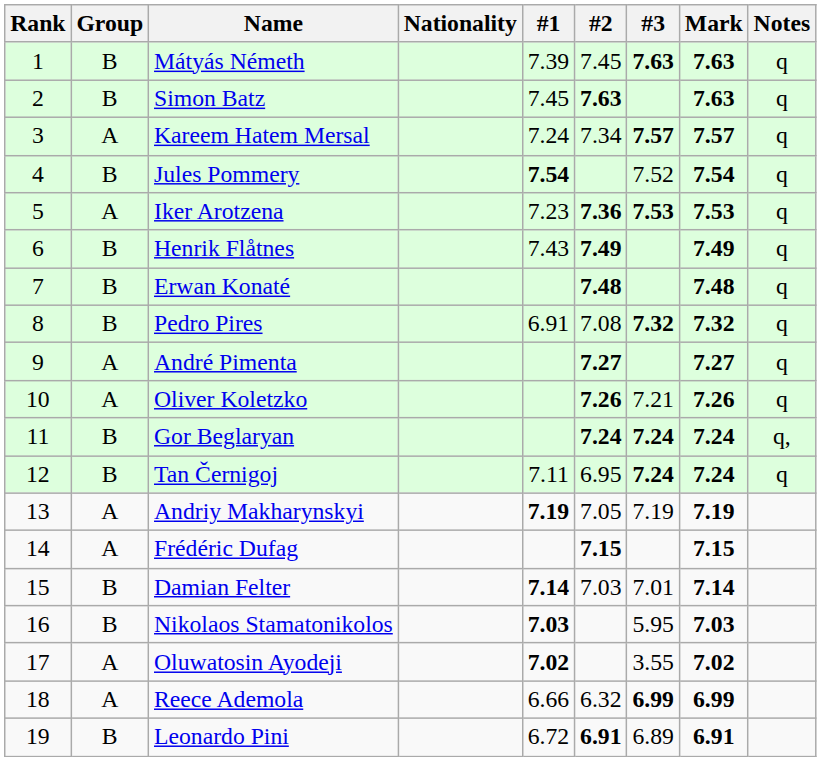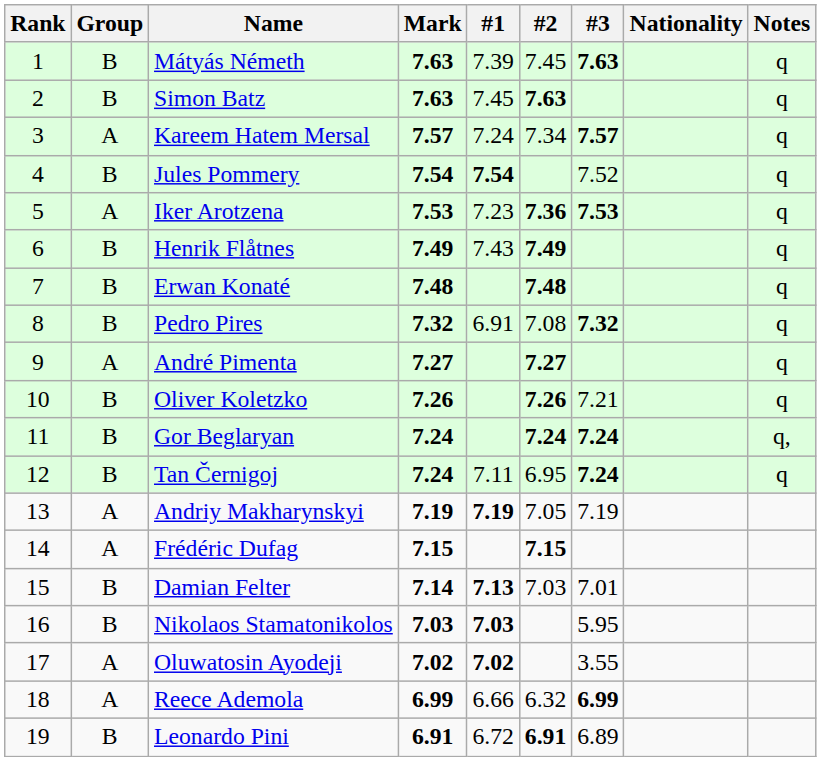columns swapped: Nationality <-> Mark
Oliver Koletzko | Group: A -> B
Damian Felter | #1: 7.14 -> 7.13
